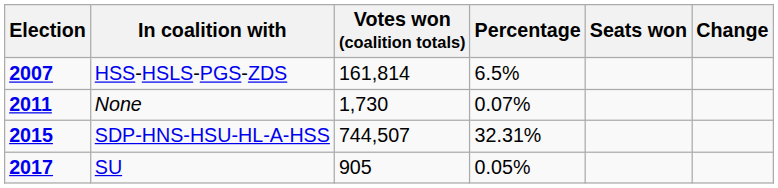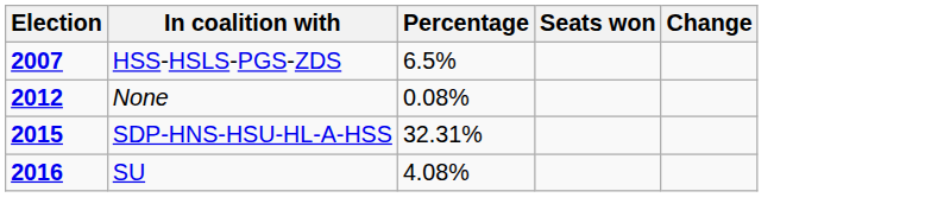- column: Votes won (coalition totals) | 161,814 | 1,730 | 744,507 | 905
None | Election: 2011 -> 2012
None | Percentage: 0.07% -> 0.08%
SU | Election: 2017 -> 2016
SU | Percentage: 0.05% -> 4.08%
